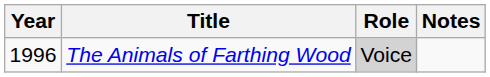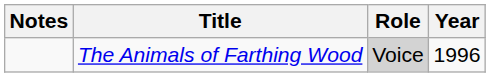columns swapped: Year <-> Notes
